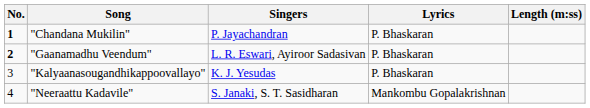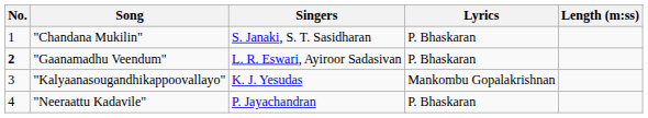"Chandana Mukilin" | No.: bold -> normal
"Chandana Mukilin" | Singers: P. Jayachandran -> S. Janaki, S. T. Sasidharan
"Kalyaanasougandhikappoovallayo" | Lyrics: P. Bhaskaran -> Mankombu Gopalakrishnan
"Neeraattu Kadavile" | Singers: S. Janaki, S. T. Sasidharan -> P. Jayachandran
"Neeraattu Kadavile" | Lyrics: Mankombu Gopalakrishnan -> P. Bhaskaran
